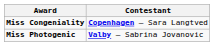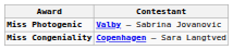rows swapped: Miss Congeniality <-> Miss Photogenic
